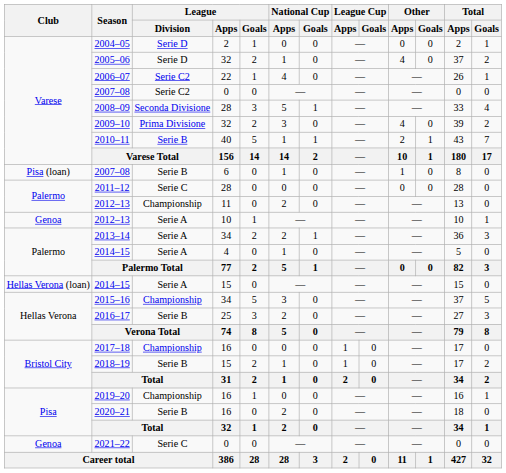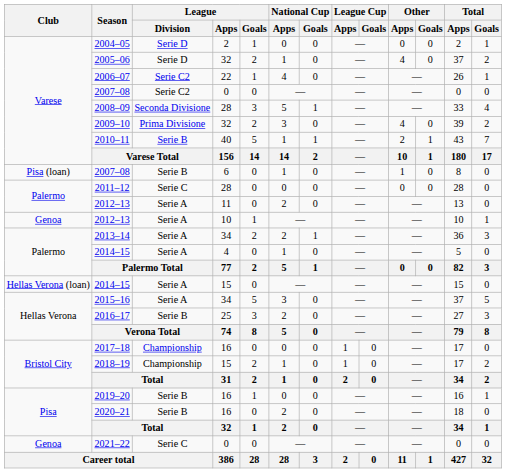2012–13 / 11 | League / Division: Championship -> Serie A
2015–16 | League / Division: Championship -> Serie A
2018–19 | League / Division: Serie B -> Championship
2019–20 | League / Division: Championship -> Serie B
